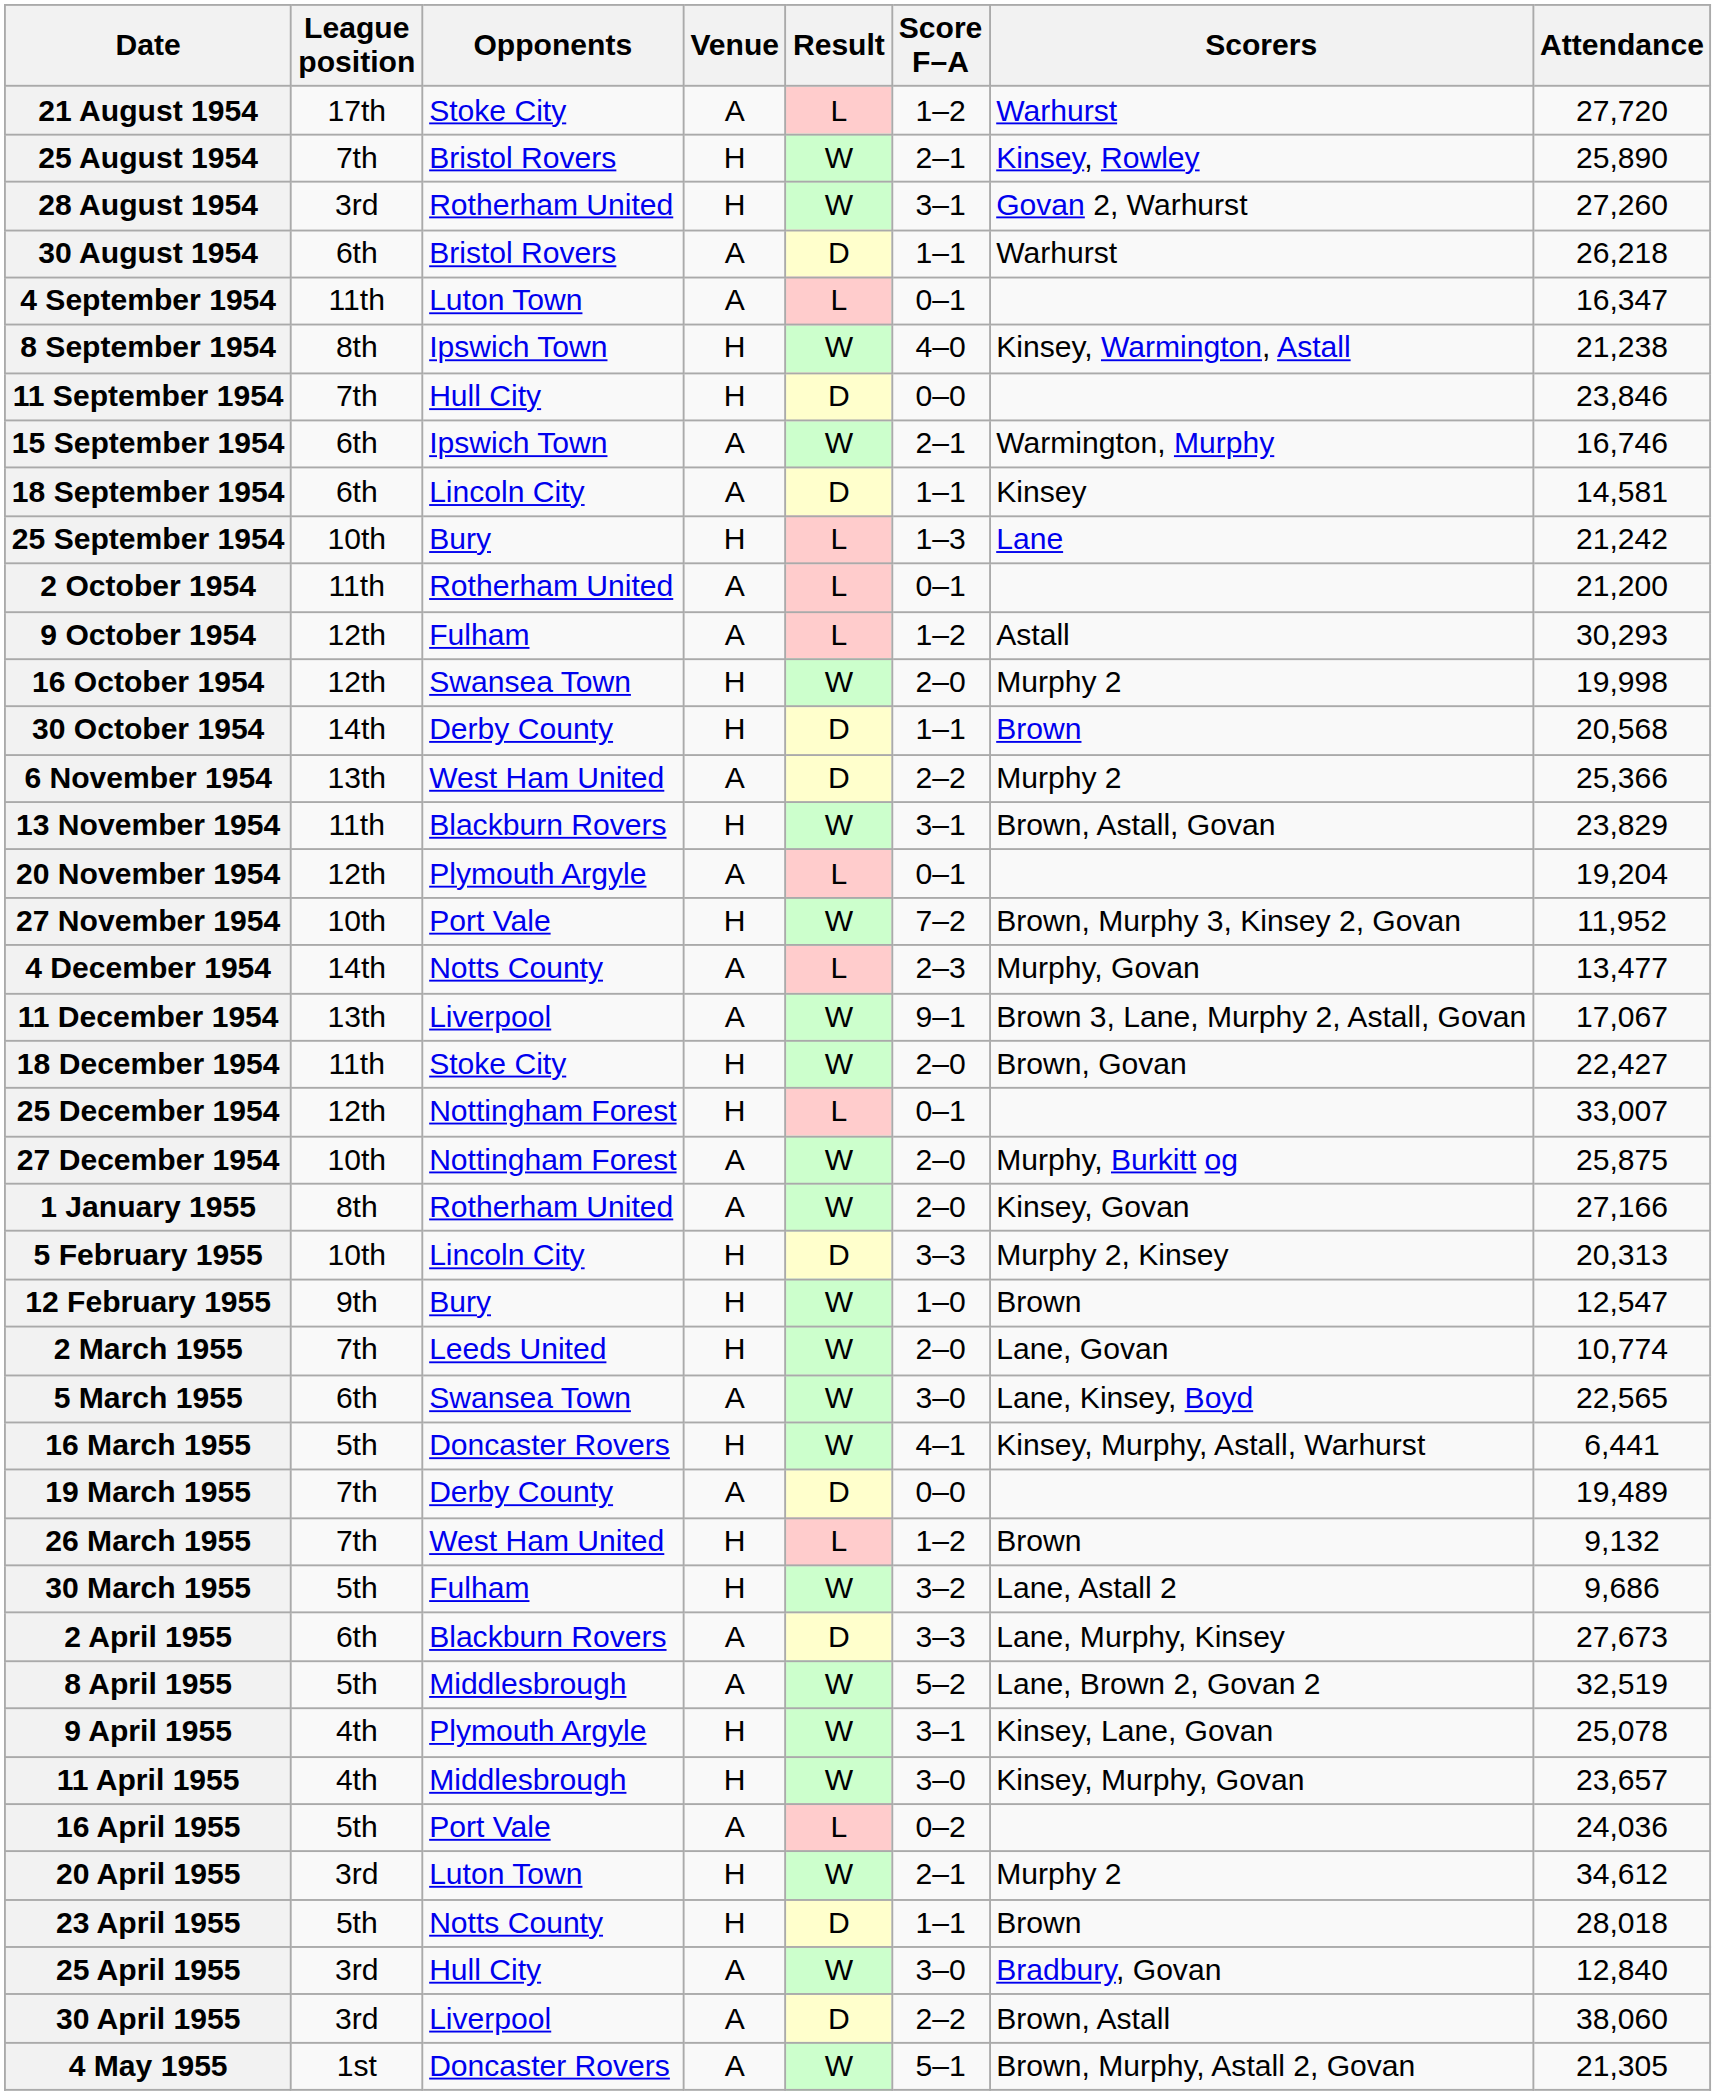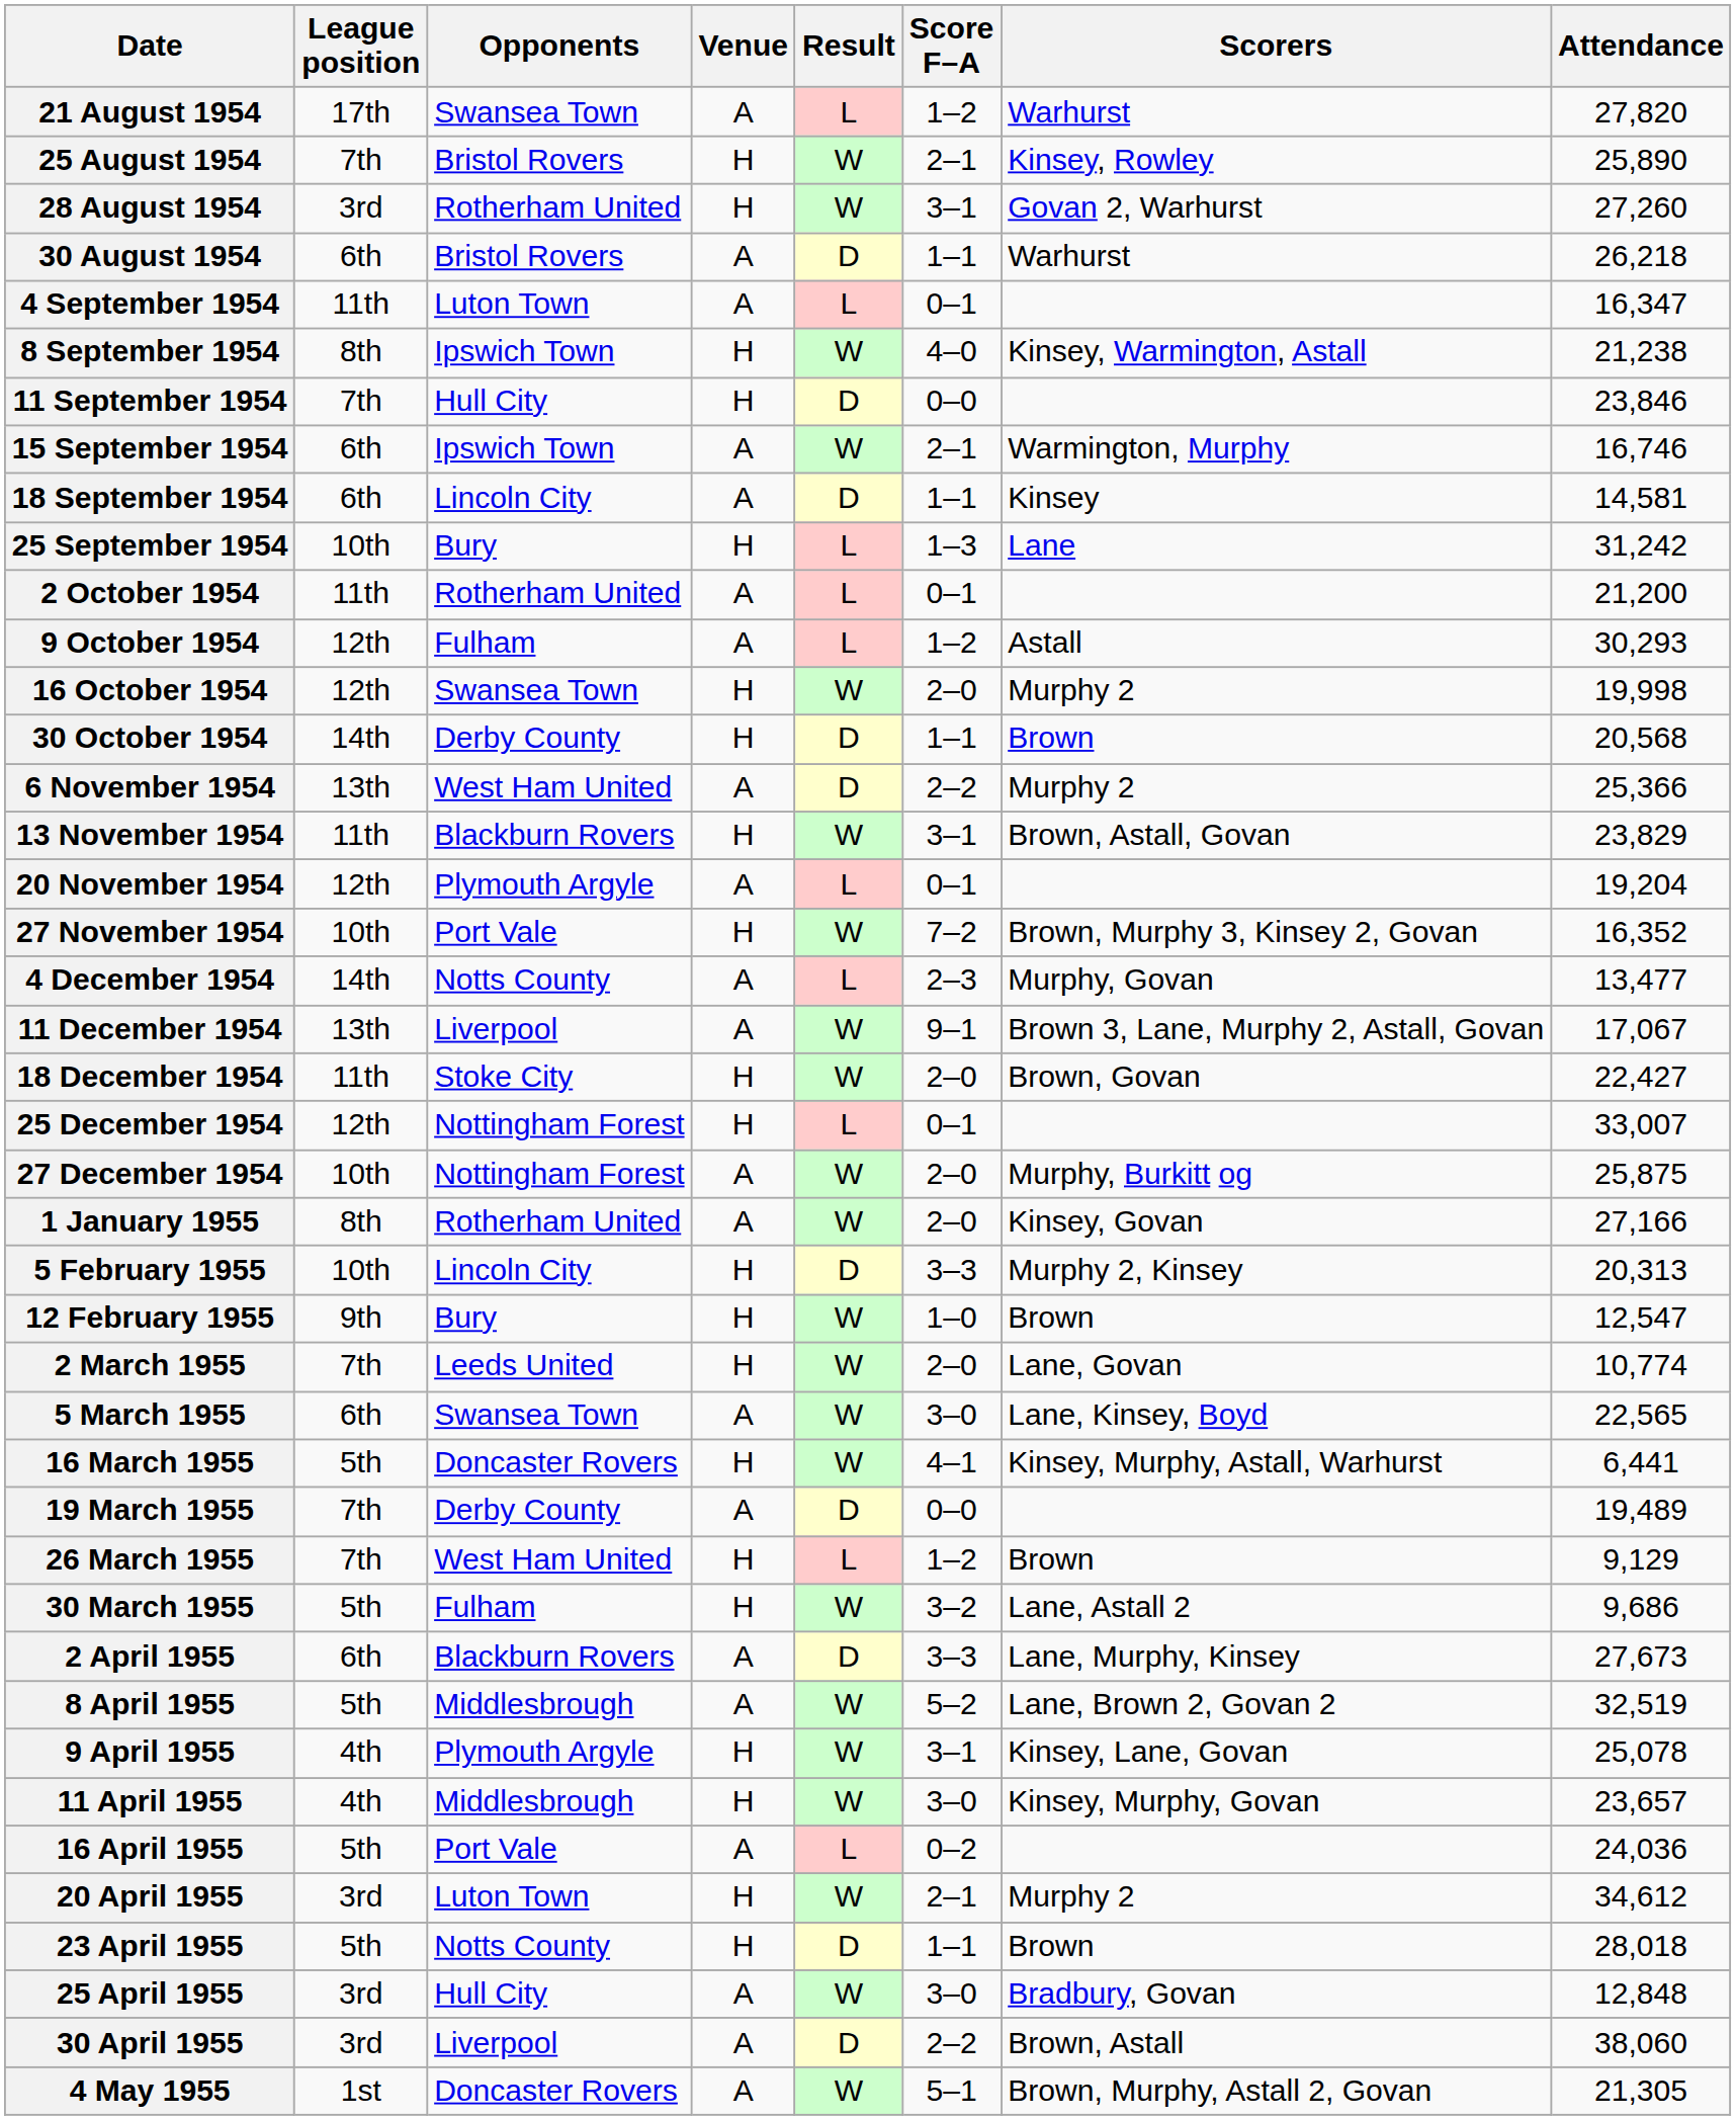21 August 1954 | Opponents: Stoke City -> Swansea Town
21 August 1954 | Attendance: 27,720 -> 27,820
25 September 1954 | Attendance: 21,242 -> 31,242
27 November 1954 | Attendance: 11,952 -> 16,352
26 March 1955 | Attendance: 9,132 -> 9,129
25 April 1955 | Attendance: 12,840 -> 12,848
